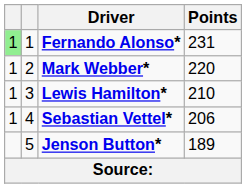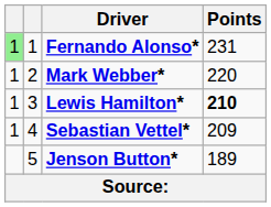Lewis Hamilton* | Points: normal -> bold
Sebastian Vettel* | Points: 206 -> 209
